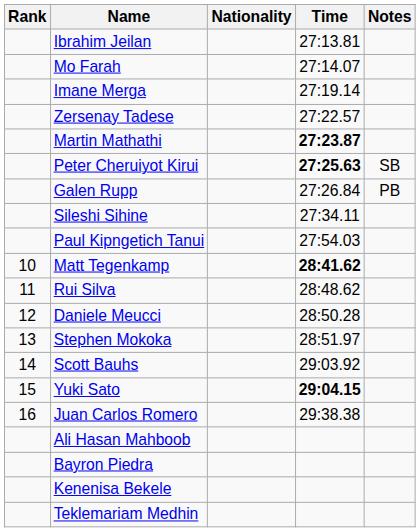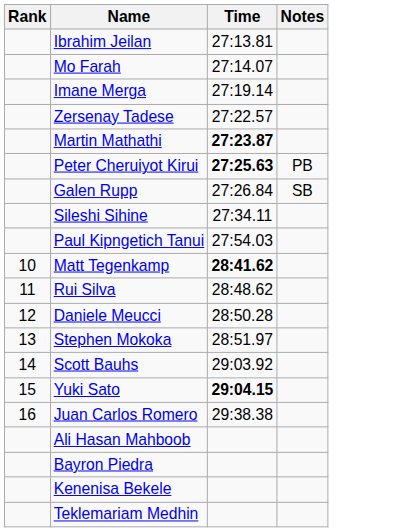- column: Nationality
Peter Cheruiyot Kirui | Notes: SB -> PB
Galen Rupp | Notes: PB -> SB
